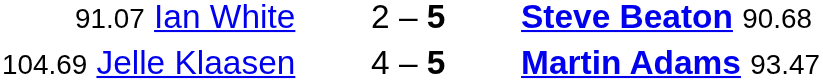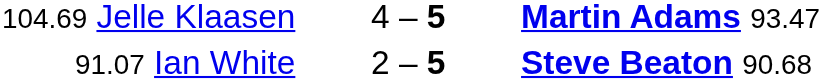rows swapped: 91.07 Ian White <-> 104.69 Jelle Klaasen
